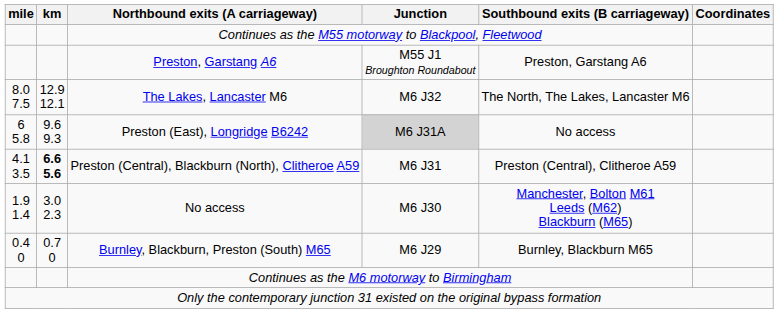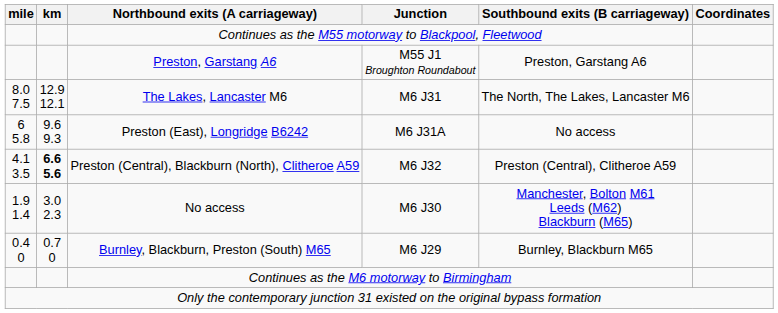The Lakes, Lancaster M6 | Junction: M6 J32 -> M6 J31
Preston (East), Longridge B6242 | Junction: lightgrey background -> no background
Preston (Central), Blackburn (North), Clitheroe A59 | Junction: M6 J31 -> M6 J32
